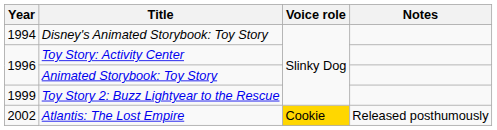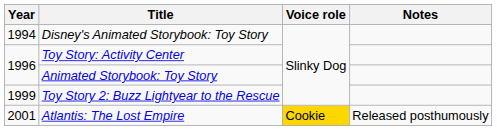Atlantis: The Lost Empire | Year: 2002 -> 2001
